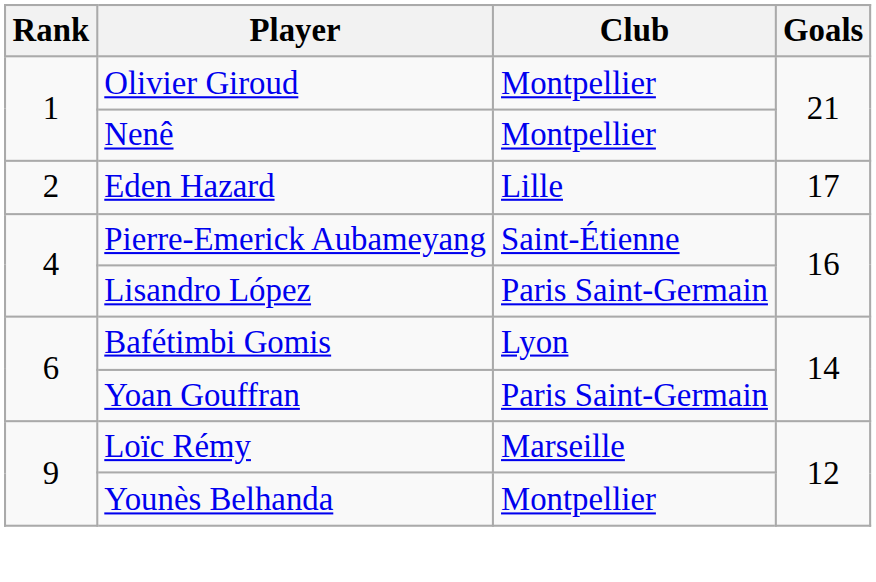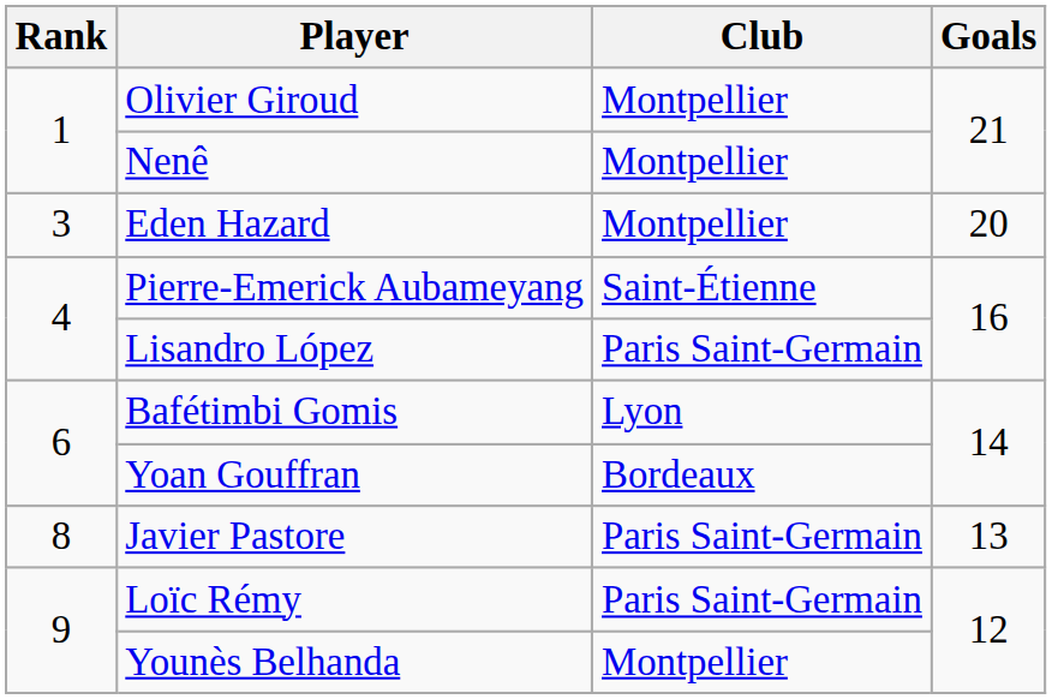Eden Hazard | Rank: 2 -> 3
Eden Hazard | Club: Lille -> Montpellier
Eden Hazard | Goals: 17 -> 20
Yoan Gouffran | Club: Paris Saint-Germain -> Bordeaux
+ row: 8 | Javier Pastore | Paris Saint-Germain | 13
Loïc Rémy | Club: Marseille -> Paris Saint-Germain
